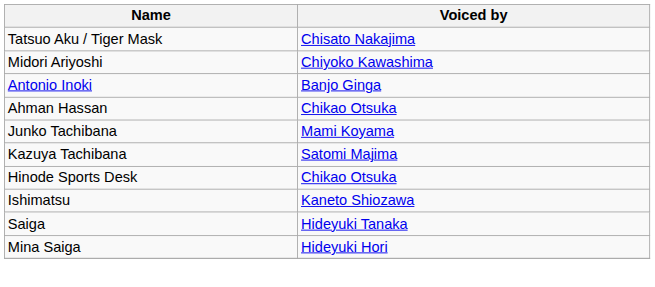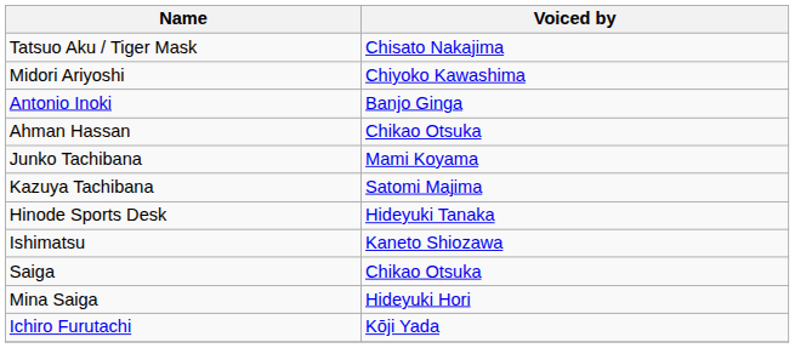Hinode Sports Desk | Voiced by: Chikao Otsuka -> Hideyuki Tanaka
Saiga | Voiced by: Hideyuki Tanaka -> Chikao Otsuka
+ row: Ichiro Furutachi | Kōji Yada
